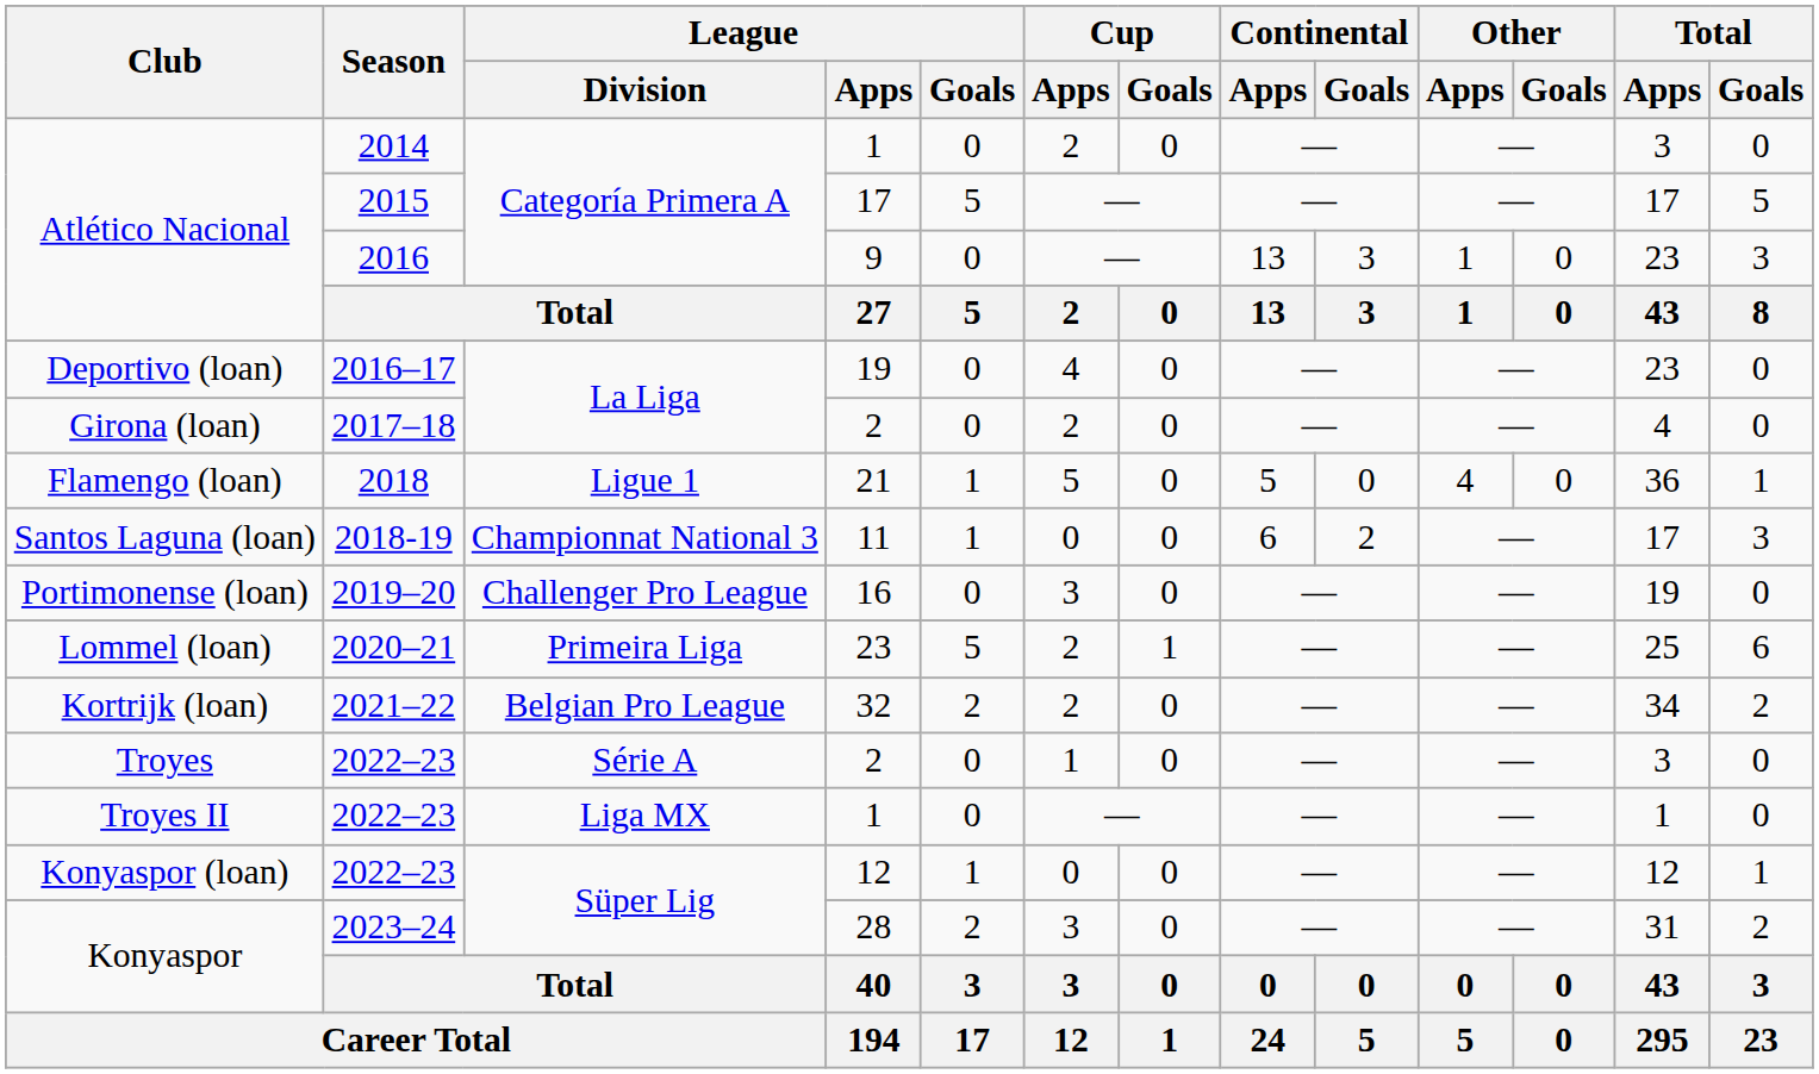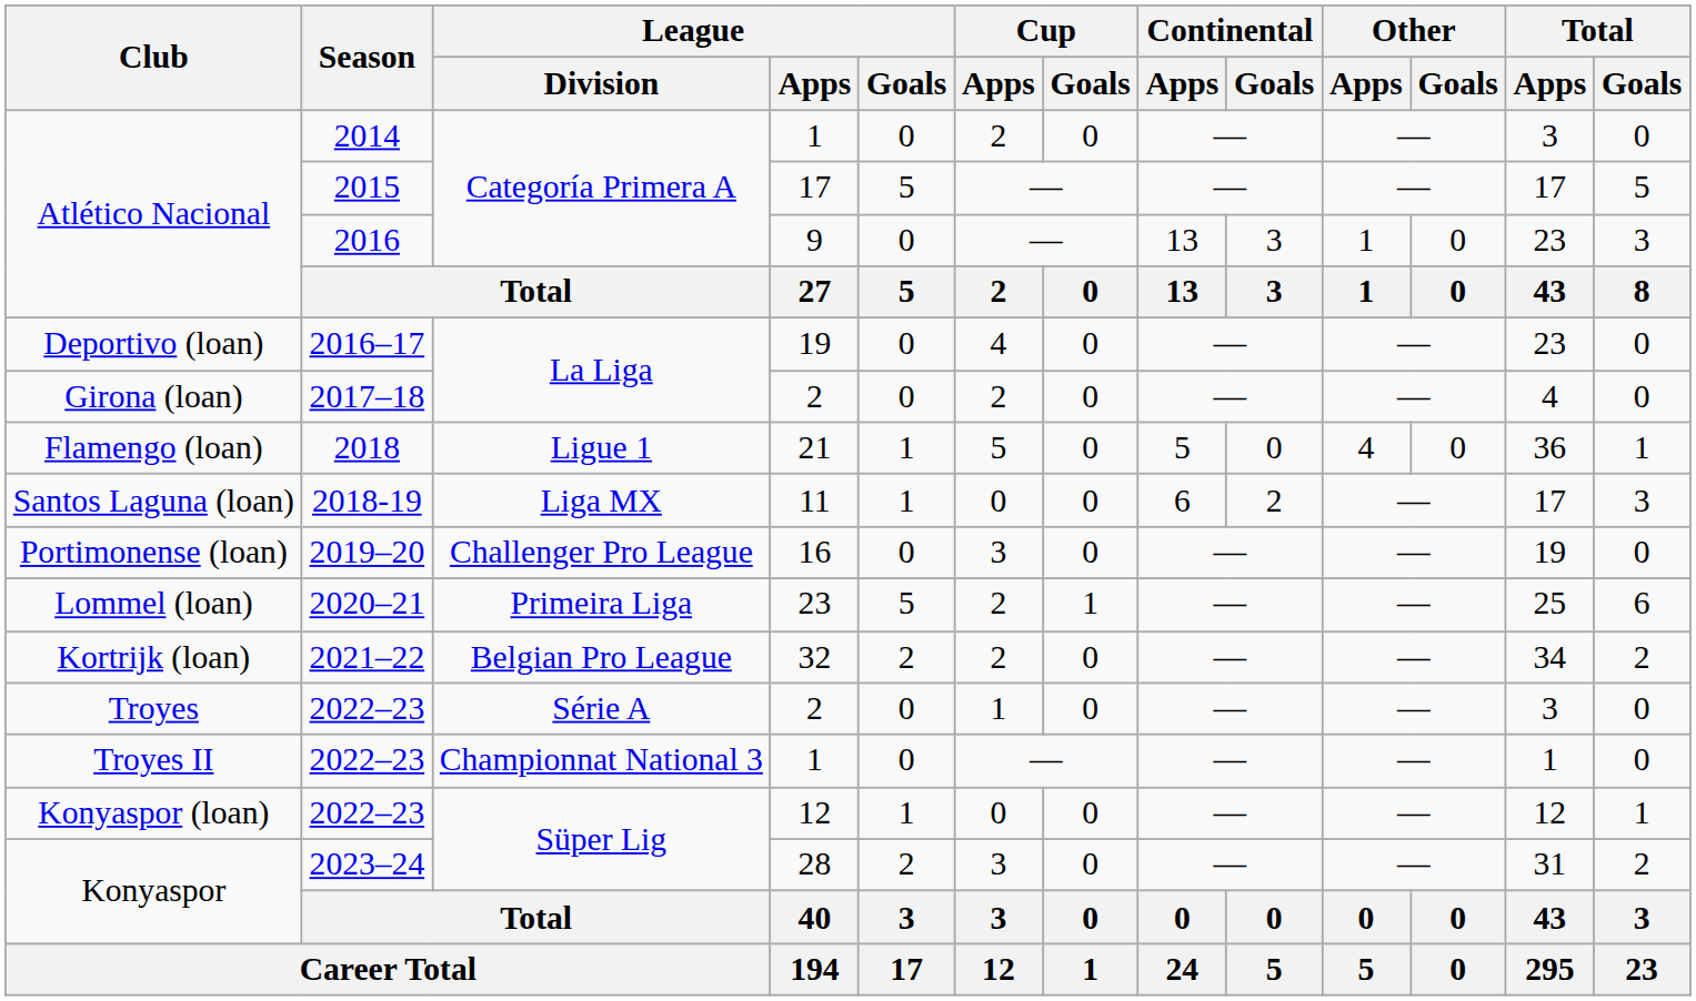Santos Laguna (loan) | League / Division: Championnat National 3 -> Liga MX
Troyes II | League / Division: Liga MX -> Championnat National 3
